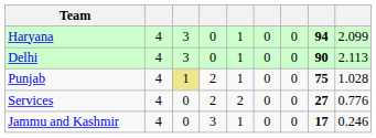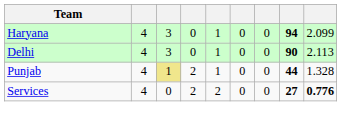Punjab | column 8: 75 -> 44
Punjab | column 9: 1.028 -> 1.328
Services | column 9: normal -> bold
- row: Jammu and Kashmir | 4 | 0 | 3 | 1 | 0 | 0 | 17 | 0.246
